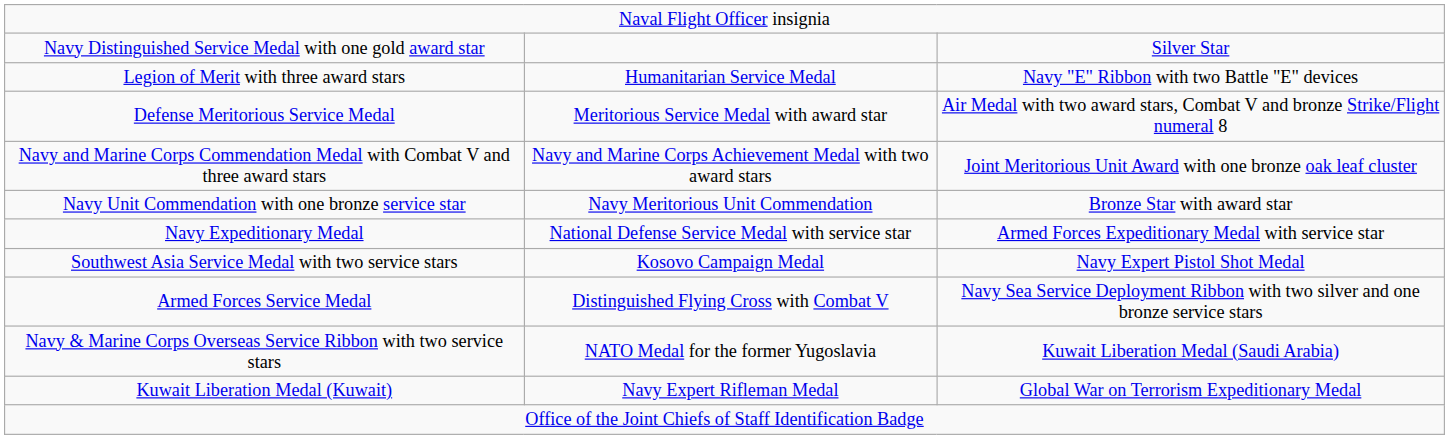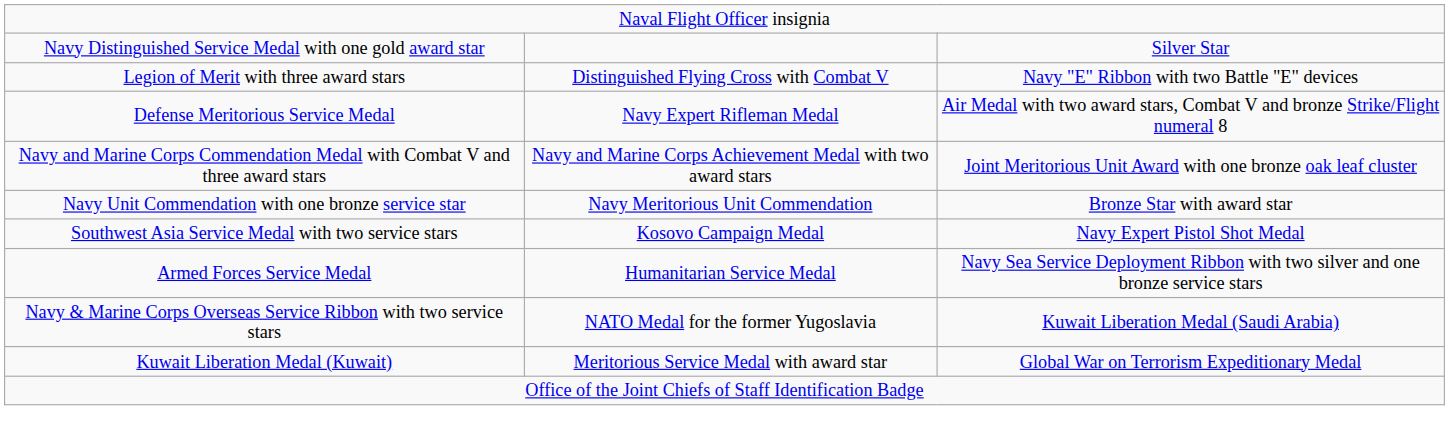Legion of Merit with three award stars | column 2: Humanitarian Service Medal -> Distinguished Flying Cross with Combat V
Defense Meritorious Service Medal | column 2: Meritorious Service Medal with award star -> Navy Expert Rifleman Medal
- row: Navy Expeditionary Medal | National Defense Service Medal with service star | Armed Forces Expeditionary Medal with service star
Armed Forces Service Medal | column 2: Distinguished Flying Cross with Combat V -> Humanitarian Service Medal
Kuwait Liberation Medal (Kuwait) | column 2: Navy Expert Rifleman Medal -> Meritorious Service Medal with award star
